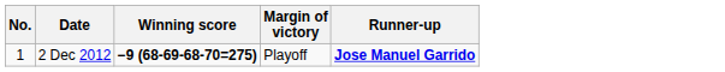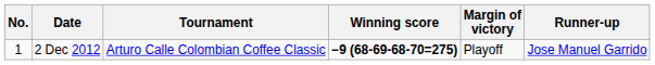+ column: Tournament | Arturo Calle Colombian Coffee Classic
2 Dec 2012 | Runner-up: bold -> normal
